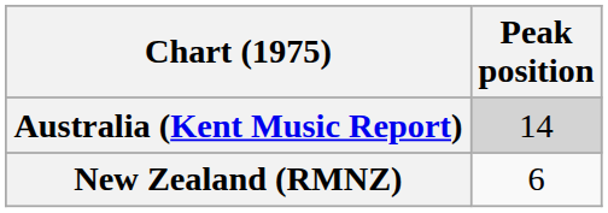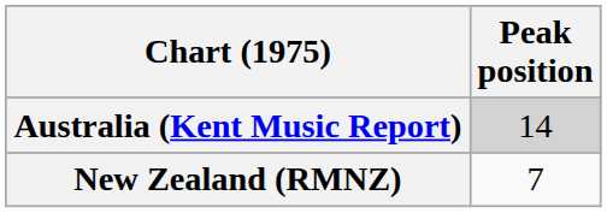New Zealand (RMNZ) | Peak position: 6 -> 7
